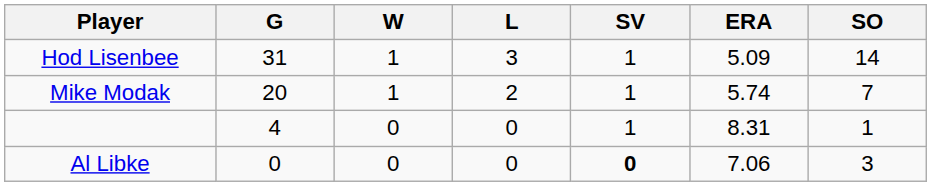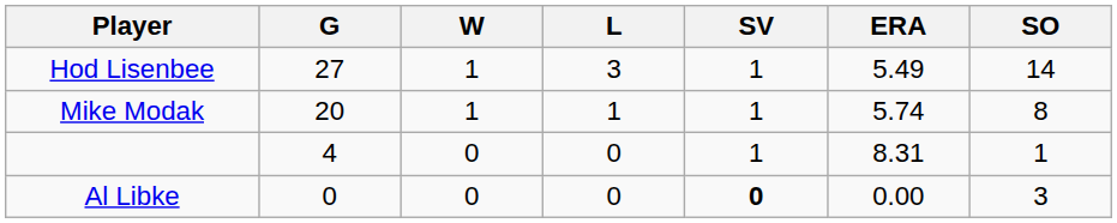Hod Lisenbee | G: 31 -> 27
Hod Lisenbee | ERA: 5.09 -> 5.49
Mike Modak | L: 2 -> 1
Mike Modak | SO: 7 -> 8
Al Libke | ERA: 7.06 -> 0.00
